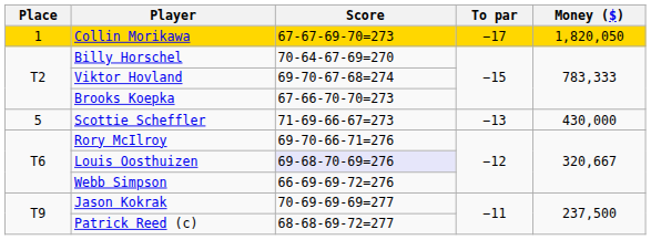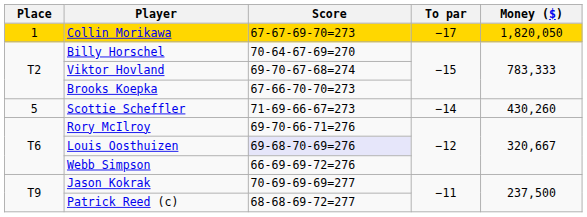Scottie Scheffler | To par: −13 -> −14
Scottie Scheffler | Money ($): 430,000 -> 430,260
